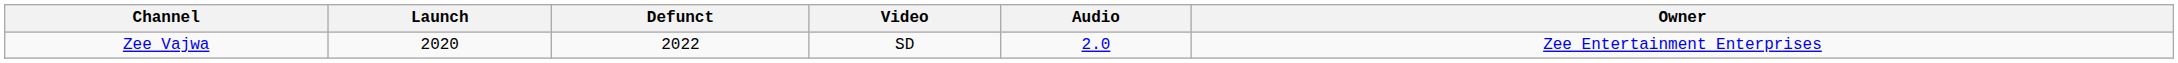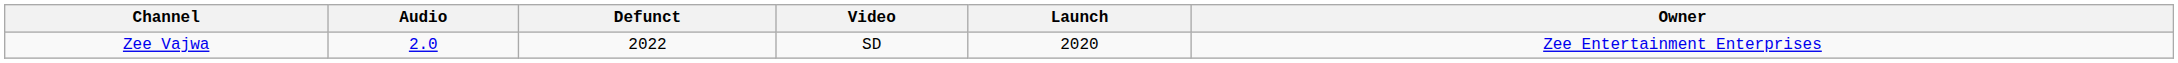columns swapped: Launch <-> Audio
